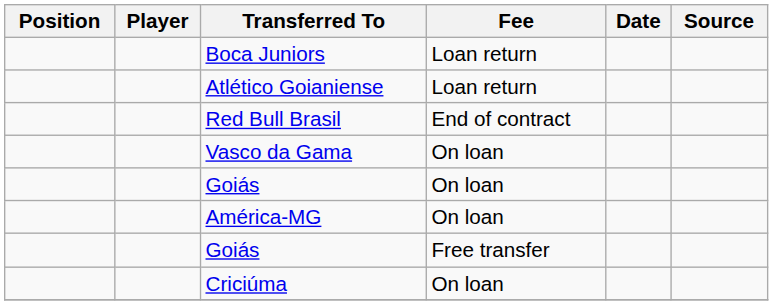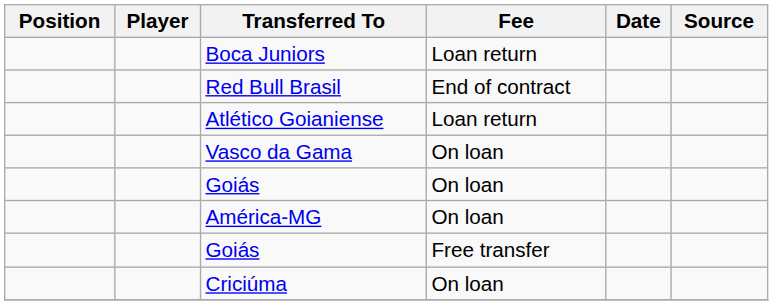rows swapped: Atlético Goianiense <-> Red Bull Brasil
